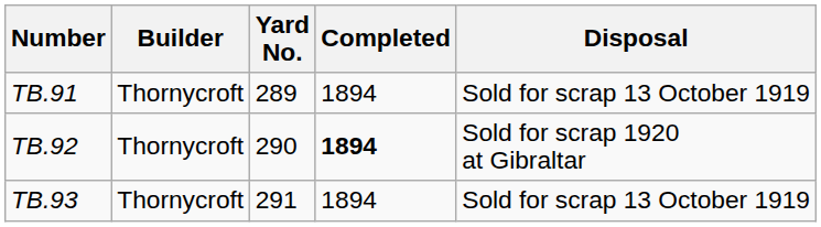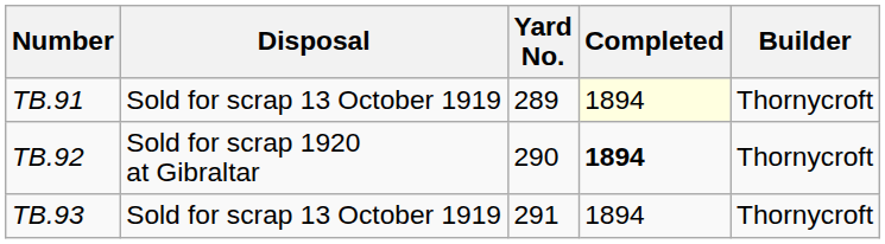columns swapped: Builder <-> Disposal
TB.91 | Completed: no background -> lightyellow background
